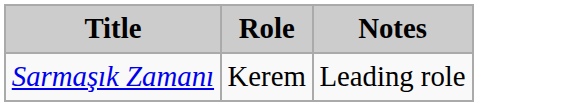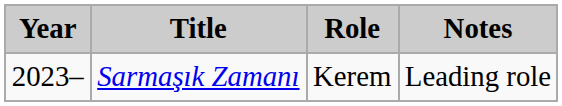+ column: Year | 2023–
